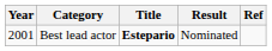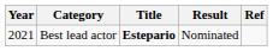Best lead actor | Year: 2001 -> 2021
